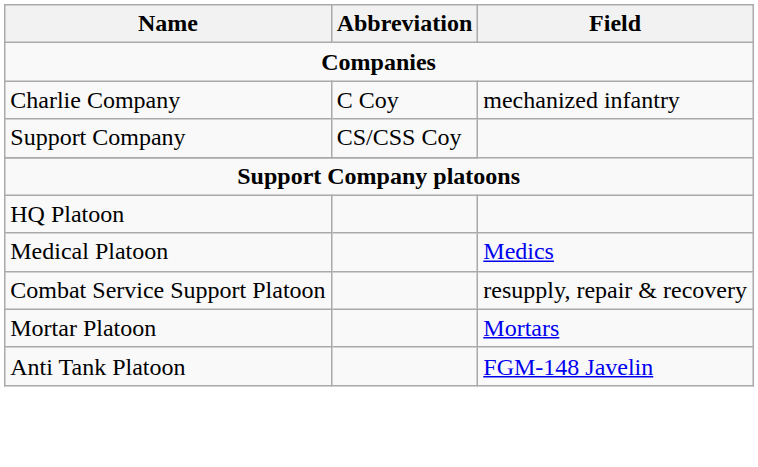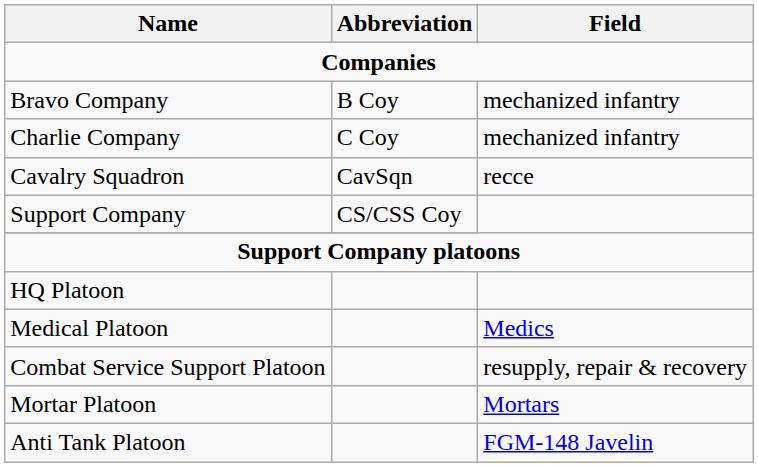+ row: Bravo Company | B Coy | mechanized infantry
+ row: Cavalry Squadron | CavSqn | recce
